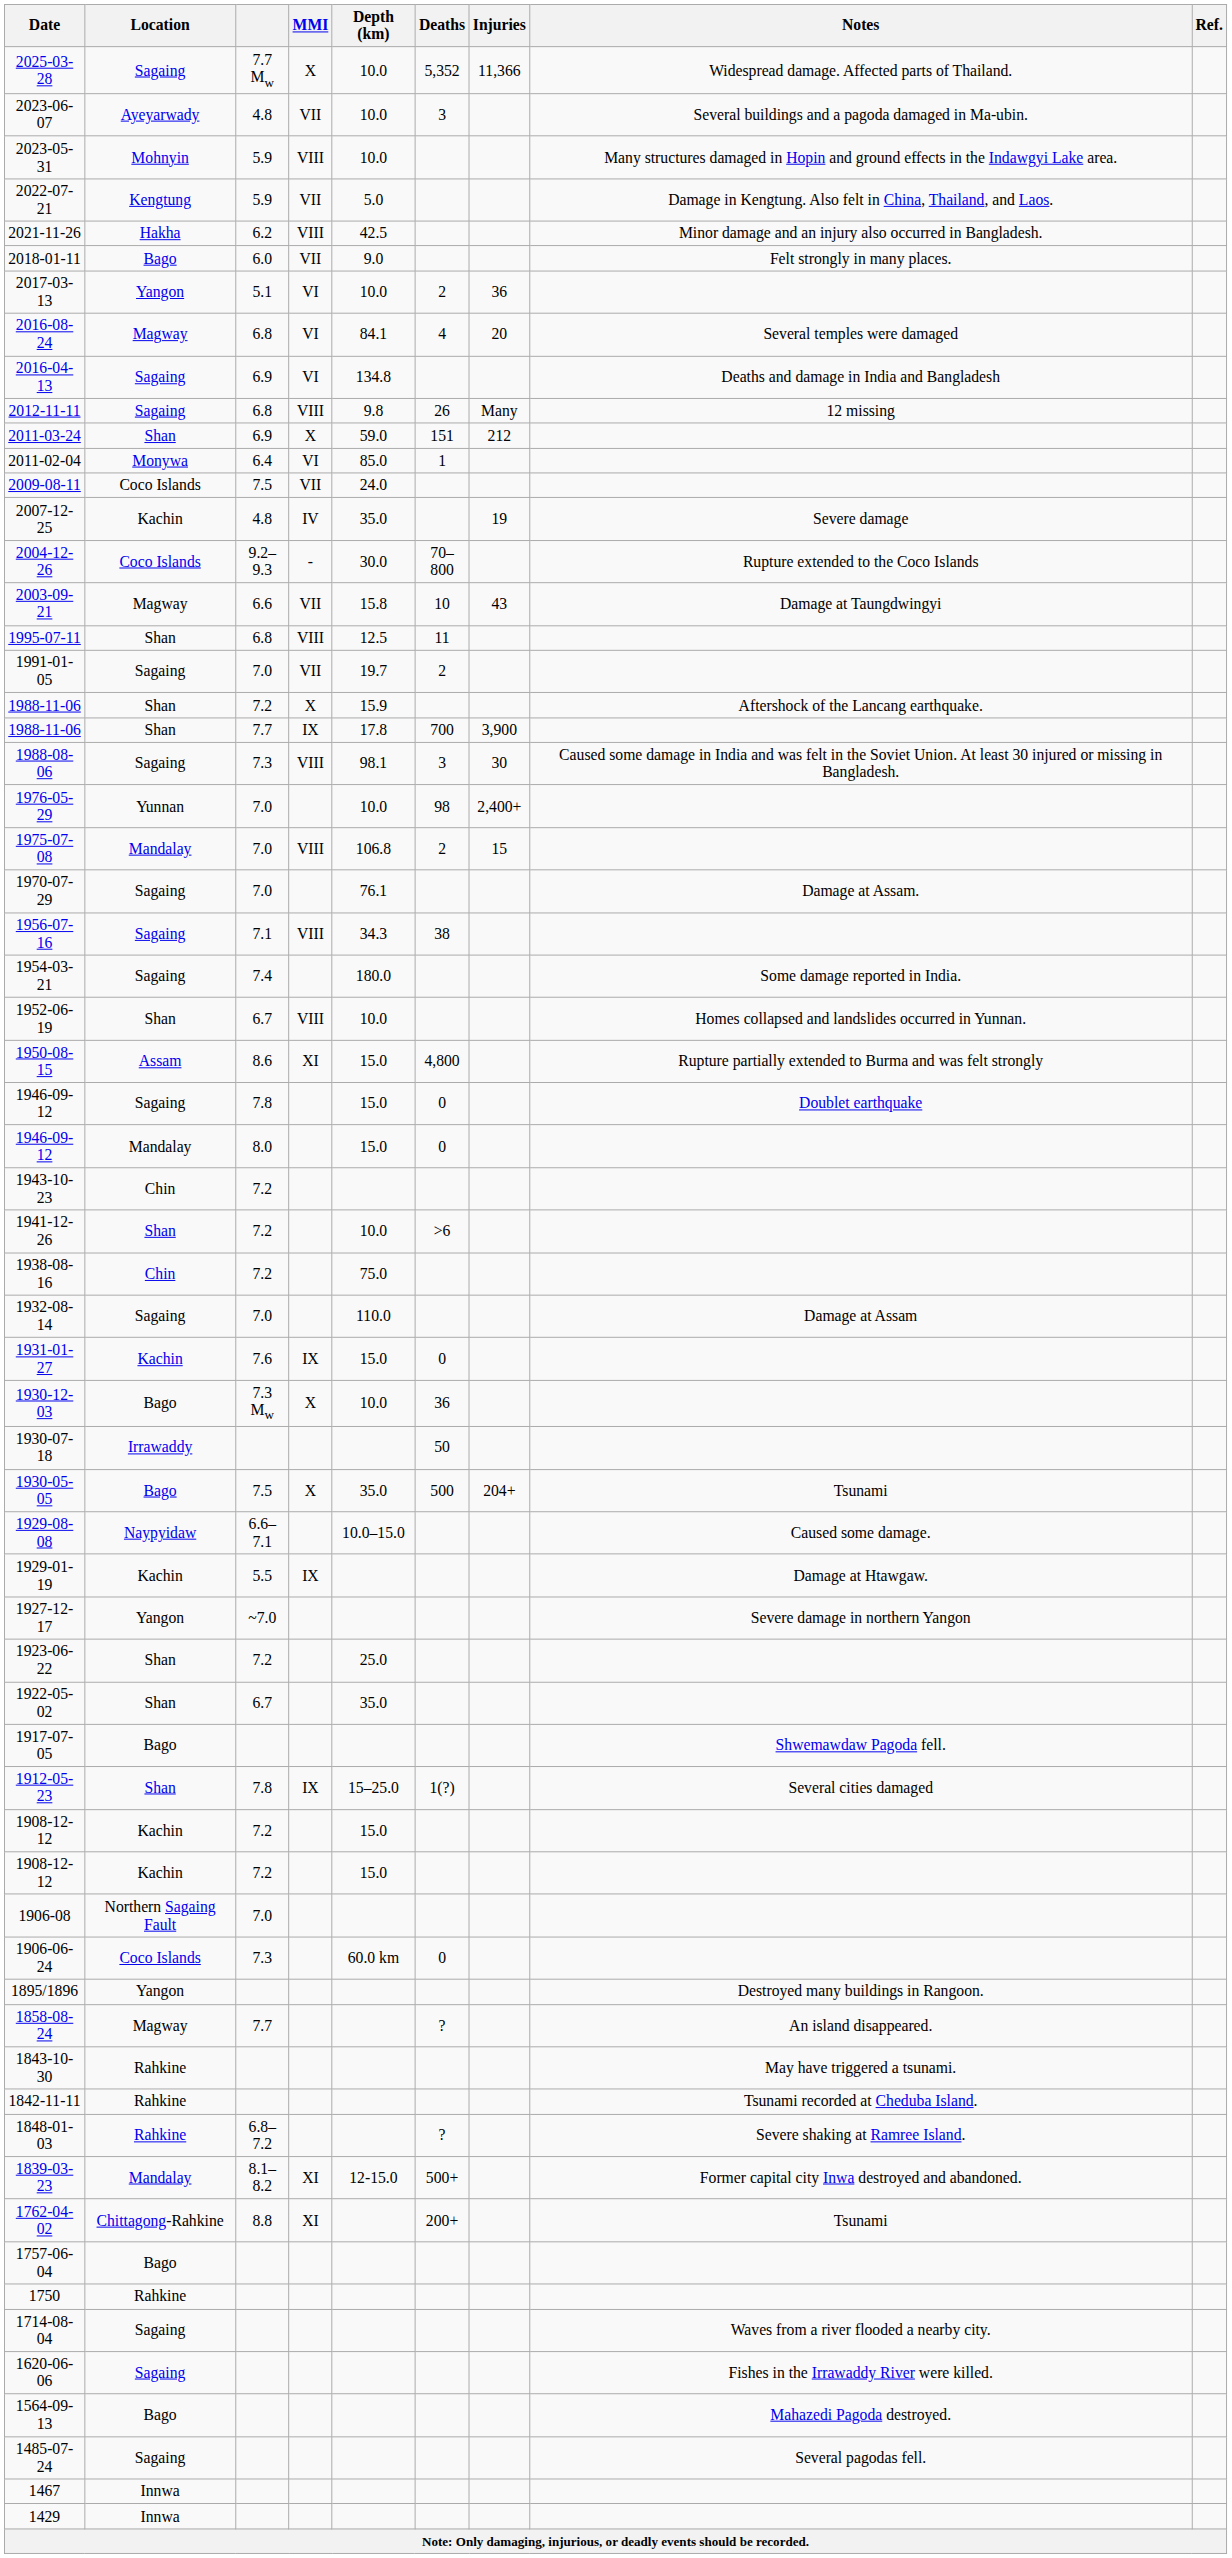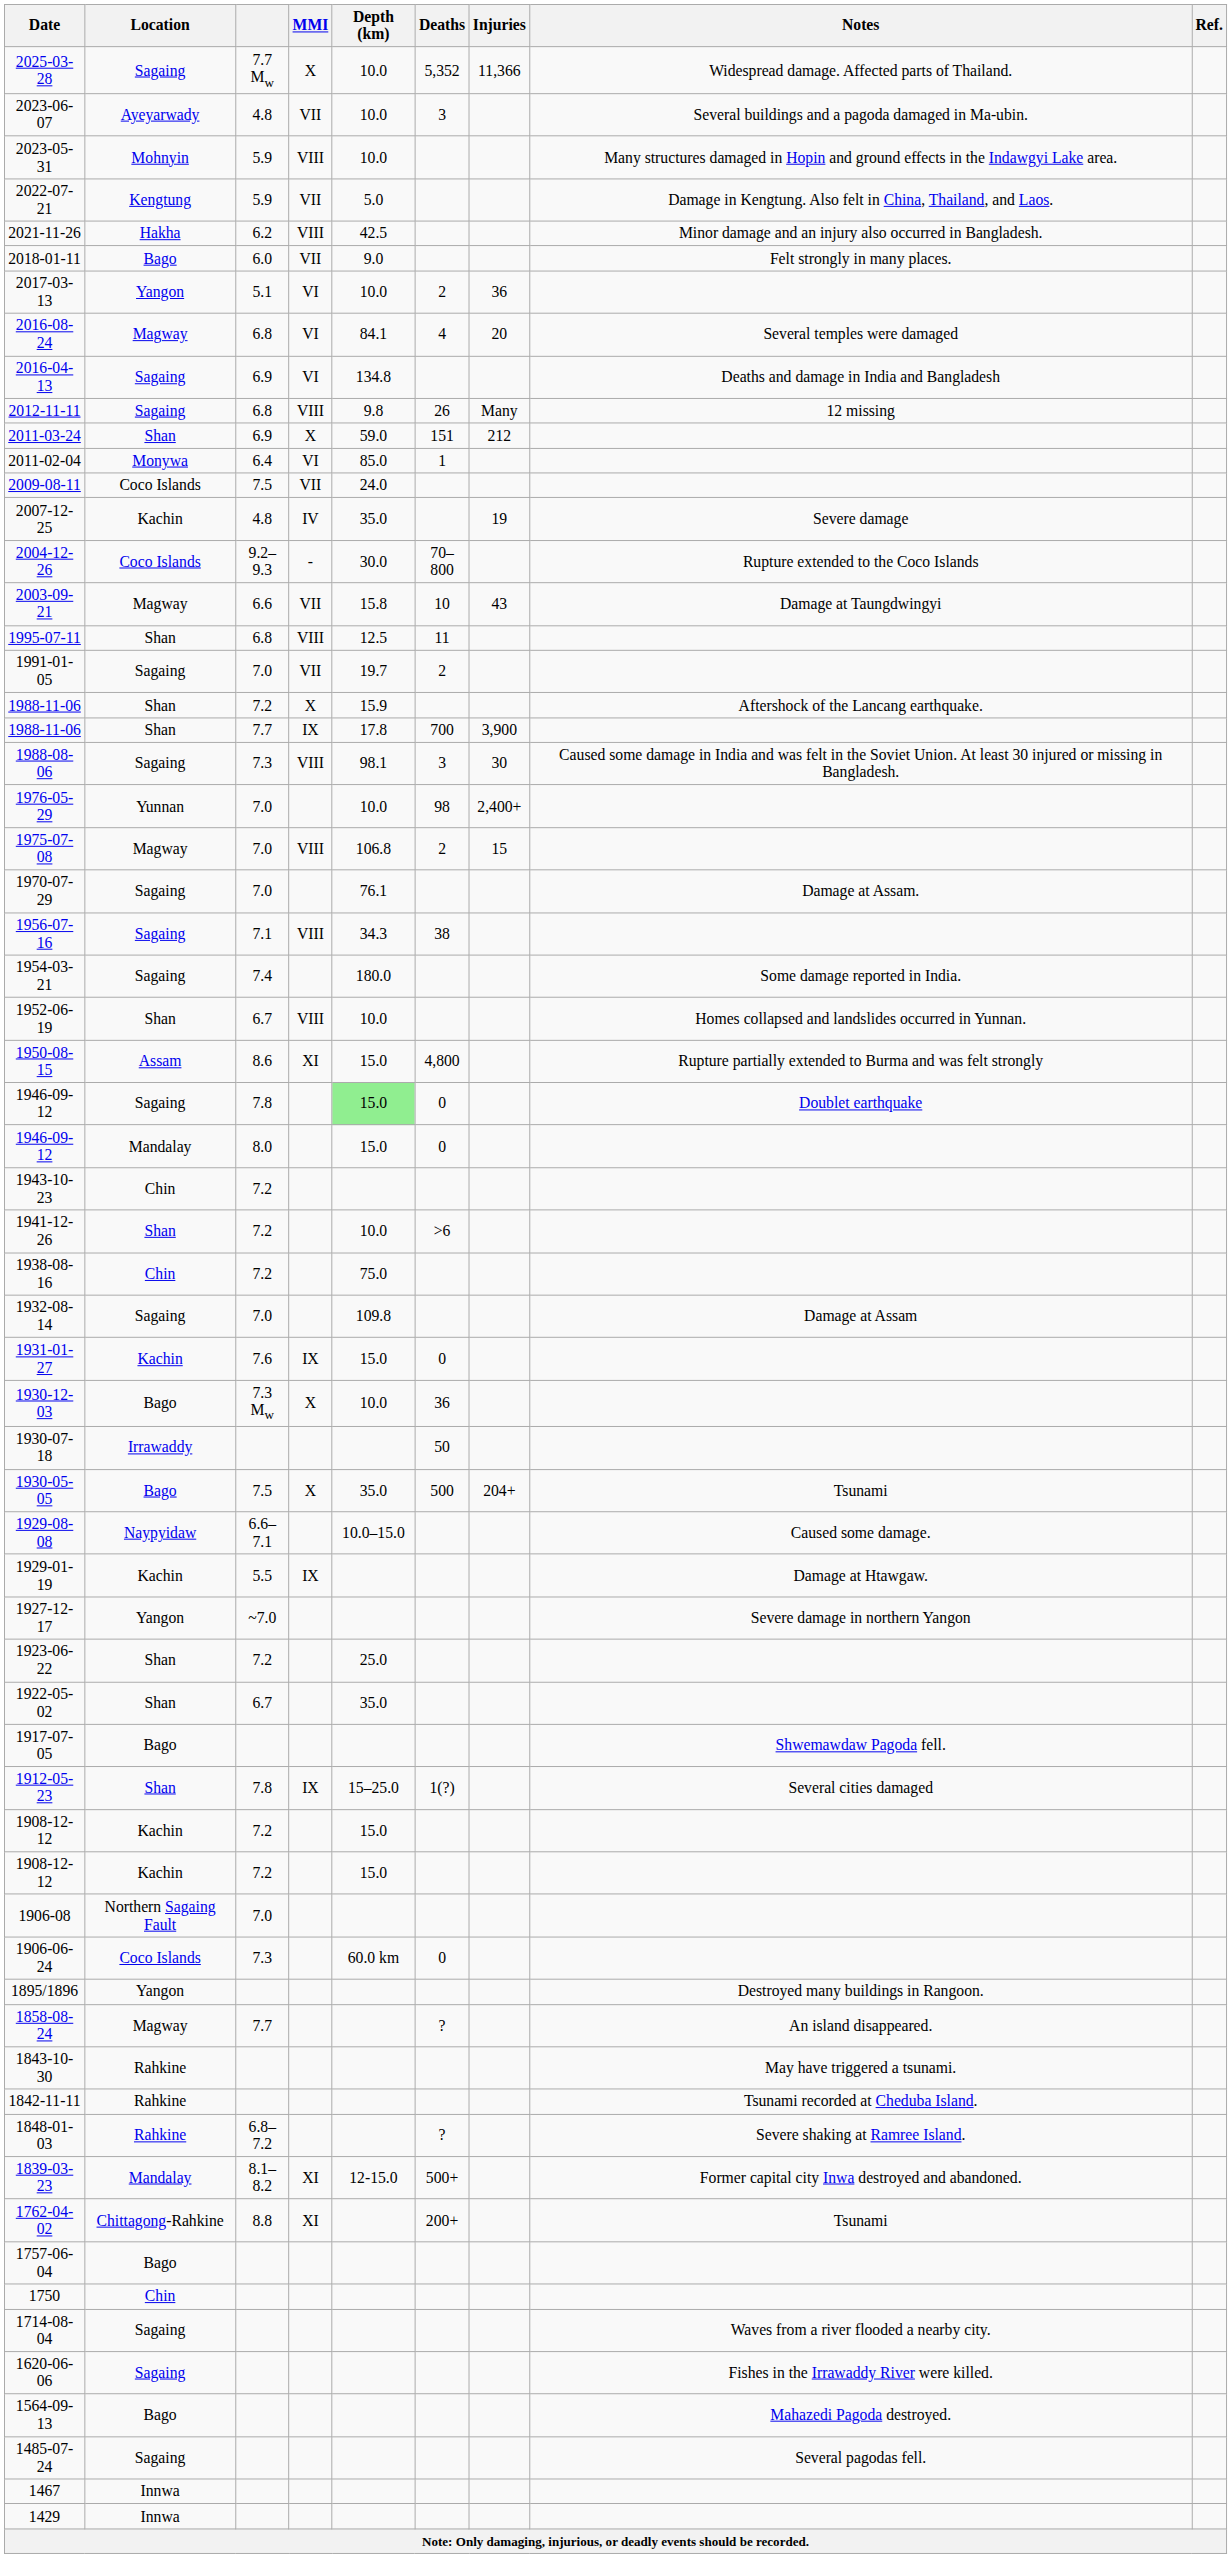1975-07-08 | Location: Mandalay -> Magway
1946-09-12 / 7.8 | Depth (km): no background -> lightgreen background
1932-08-14 | Depth (km): 110.0 -> 109.8
1750 | Location: Rahkine -> Chin
